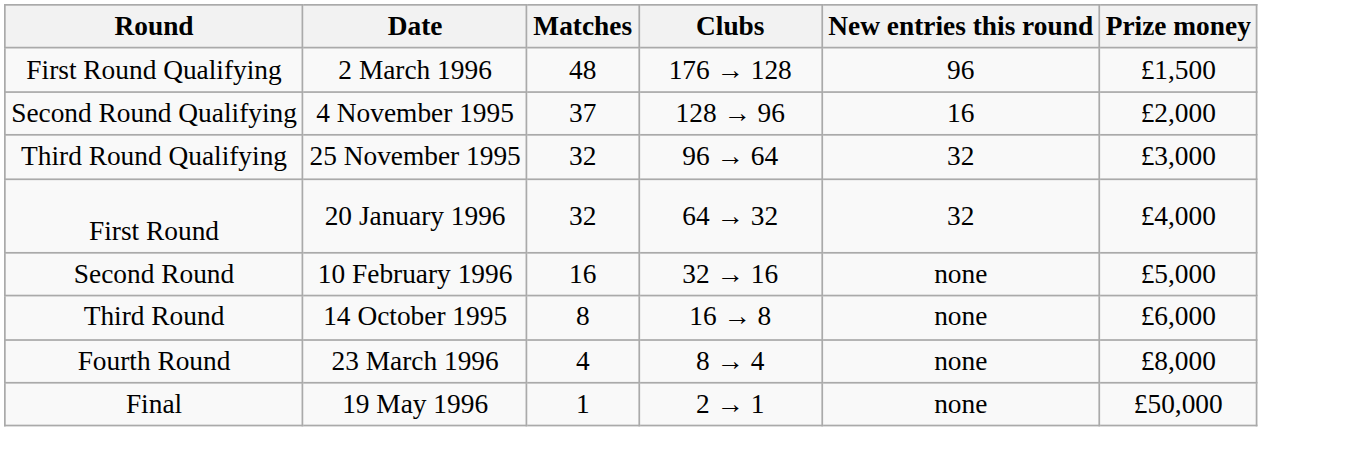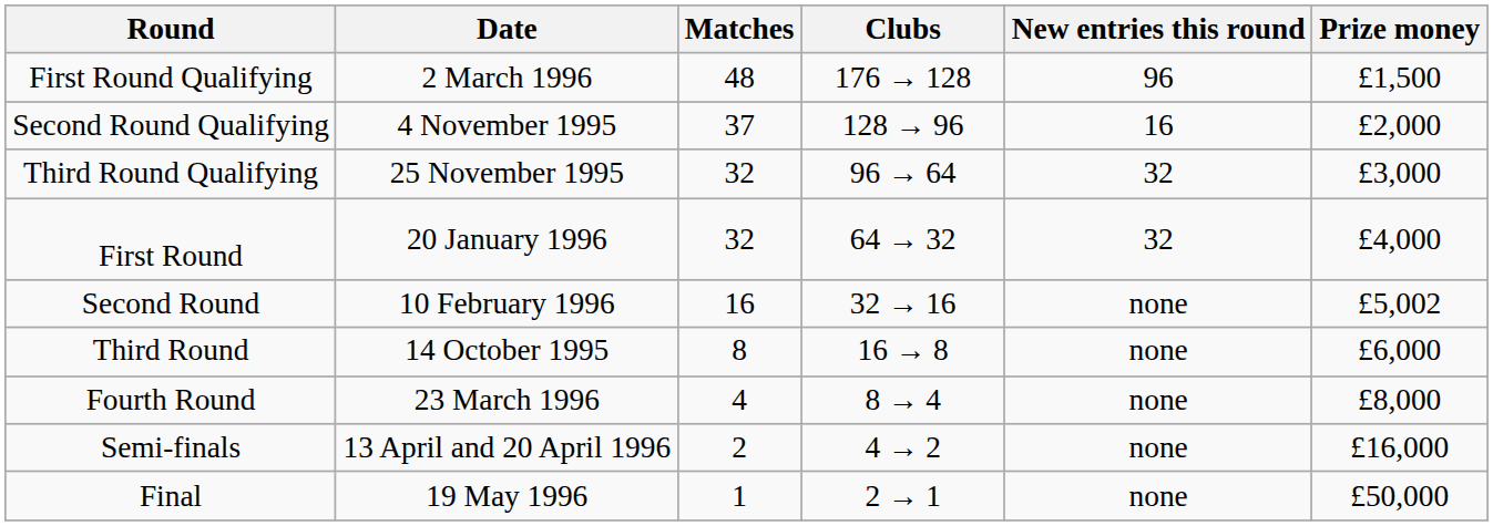Second Round | Prize money: £5,000 -> £5,002
+ row: Semi-finals | 13 April and 20 April 1996 | 2 | 4 → 2 | none | £16,000
